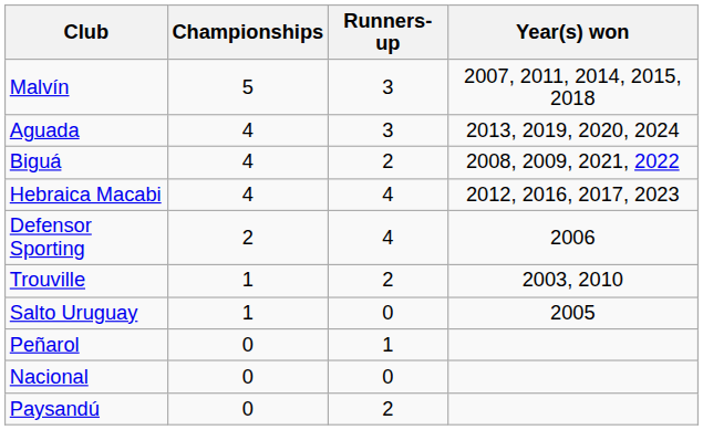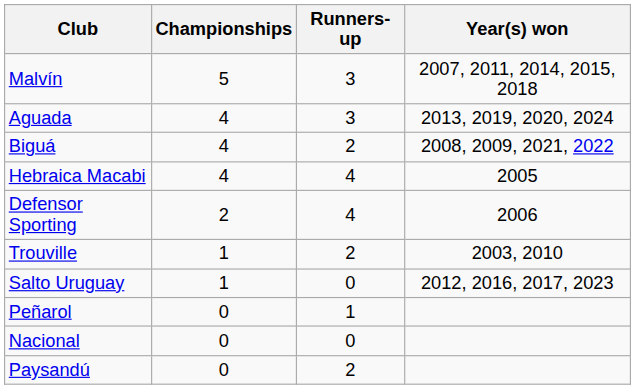Hebraica Macabi | Year(s) won: 2012, 2016, 2017, 2023 -> 2005
Salto Uruguay | Year(s) won: 2005 -> 2012, 2016, 2017, 2023
